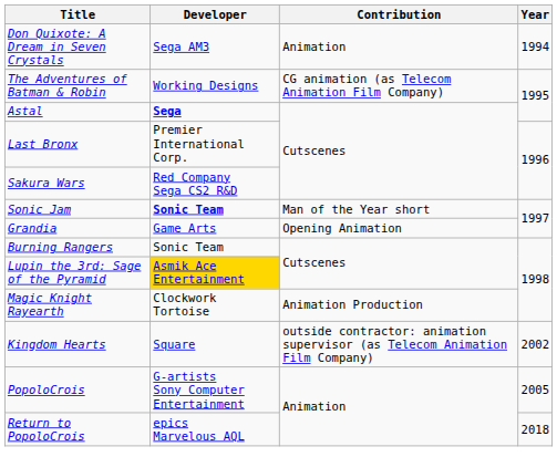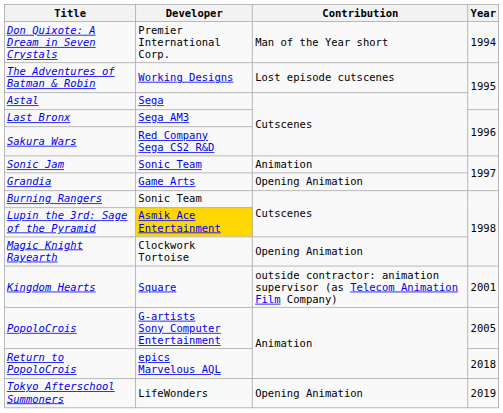Don Quixote: A Dream in Seven Crystals | Developer: Sega AM3 -> Premier International Corp.
Don Quixote: A Dream in Seven Crystals | Contribution: Animation -> Man of the Year short
The Adventures of Batman & Robin | Contribution: CG animation (as Telecom Animation Film Company) -> Lost episode cutscenes
Astal | Developer: bold -> normal
Last Bronx | Developer: Premier International Corp. -> Sega AM3
Sonic Jam | Developer: bold -> normal
Sonic Jam | Contribution: Man of the Year short -> Animation
Magic Knight Rayearth | Contribution: Animation Production -> Opening Animation
Kingdom Hearts | Year: 2002 -> 2001
+ row: Tokyo Afterschool Summoners | LifeWonders | Opening Animation | 2019
